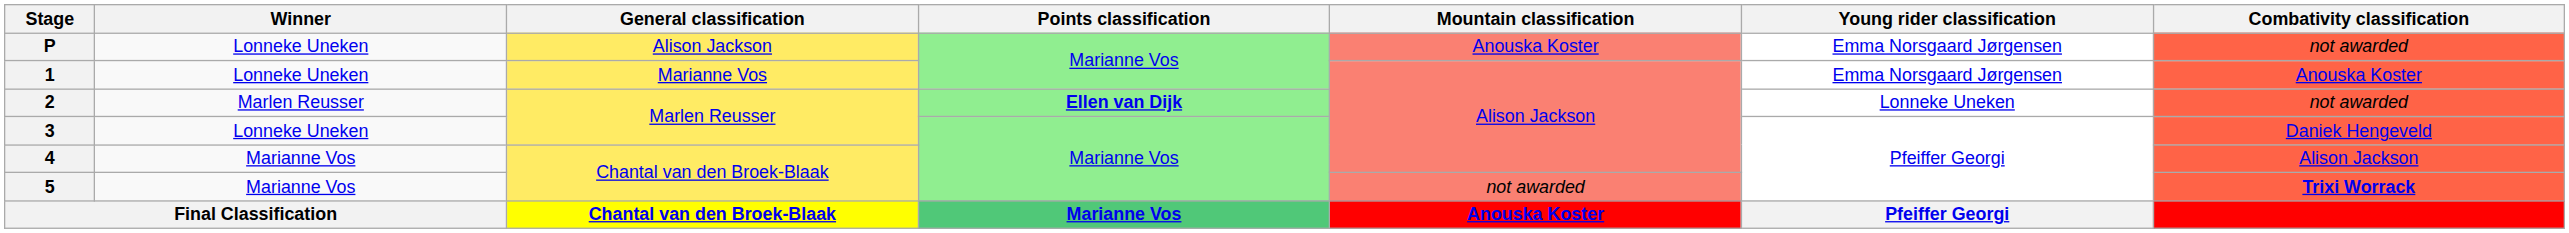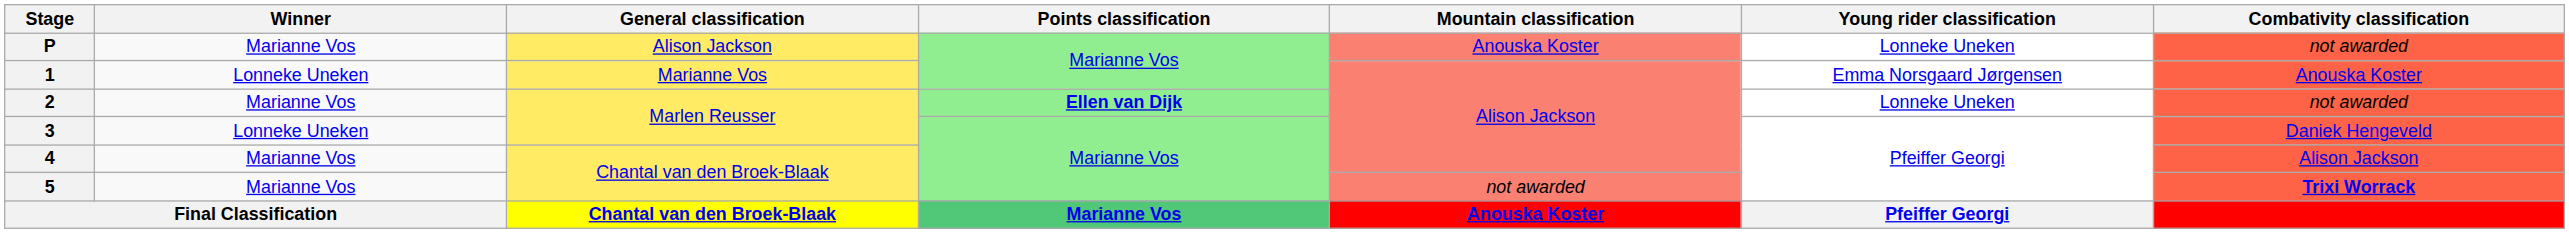P | Winner: Lonneke Uneken -> Marianne Vos
P | Young rider classification: Emma Norsgaard Jørgensen -> Lonneke Uneken
2 | Winner: Marlen Reusser -> Marianne Vos
